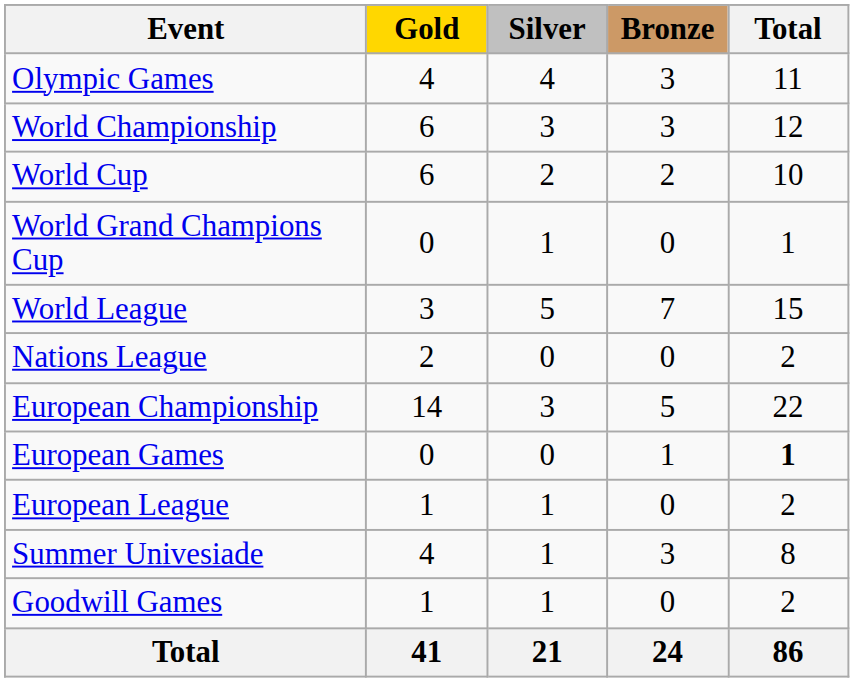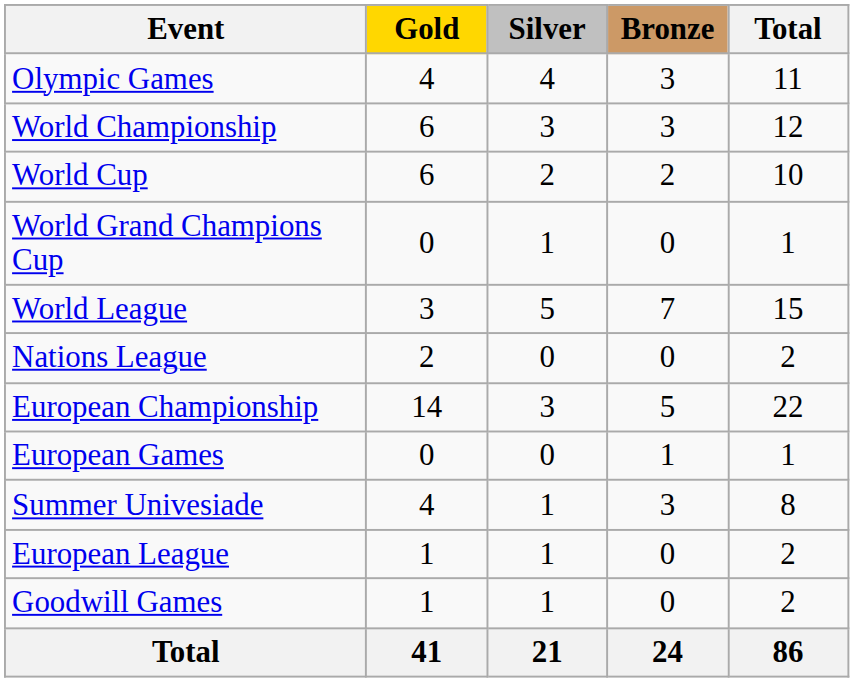European Games | Total: bold -> normal
rows swapped: European League <-> Summer Univesiade
